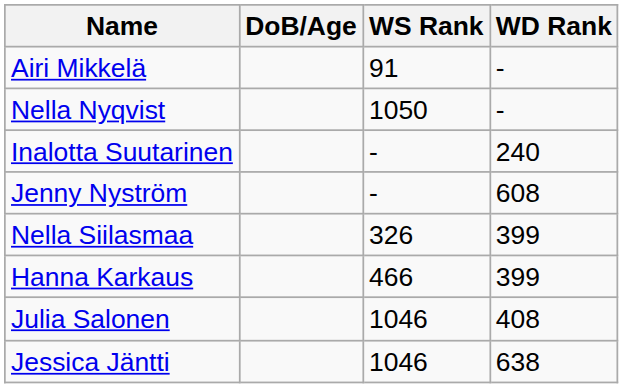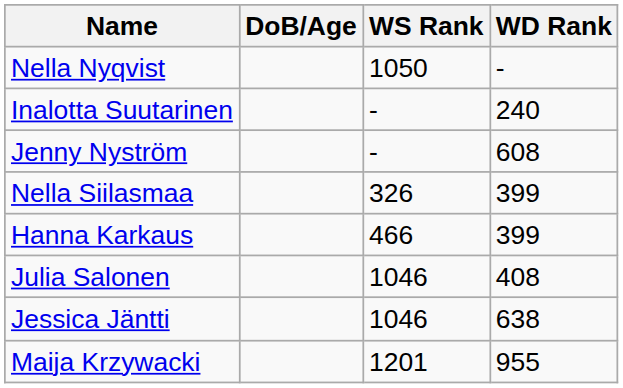- row: Airi Mikkelä | 91 | -
+ row: Maija Krzywacki | 1201 | 955
